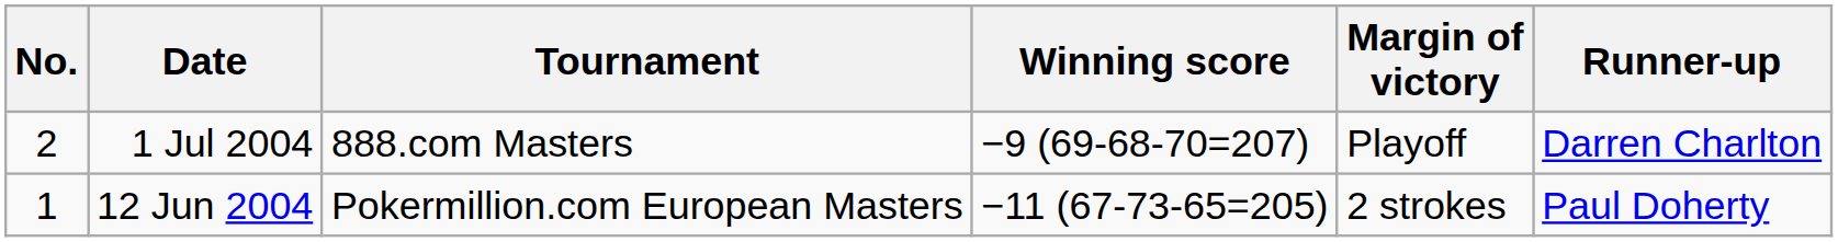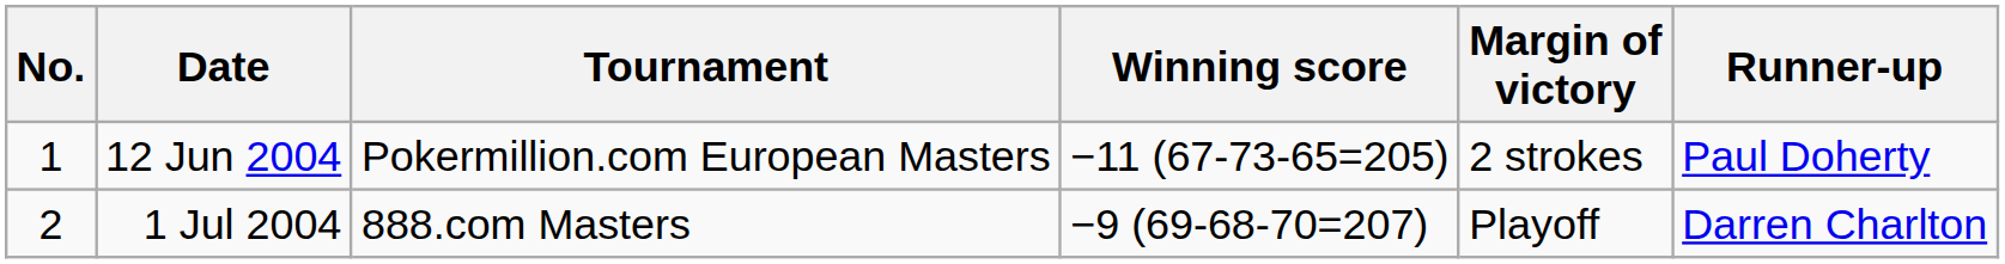rows swapped: 12 Jun 2004 <-> 1 Jul 2004
